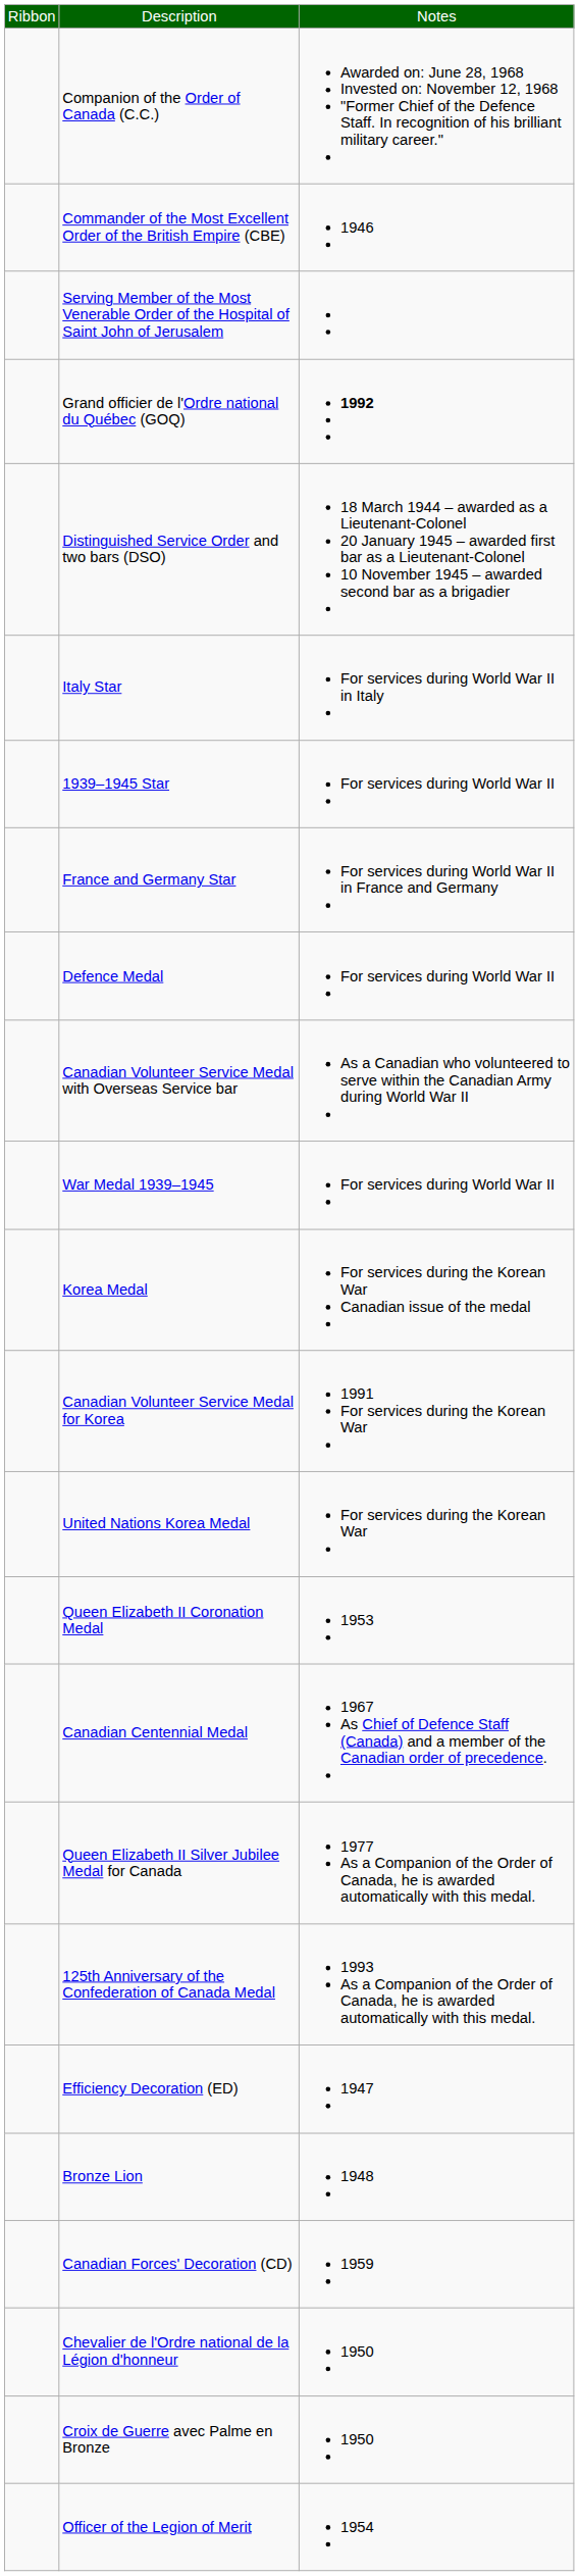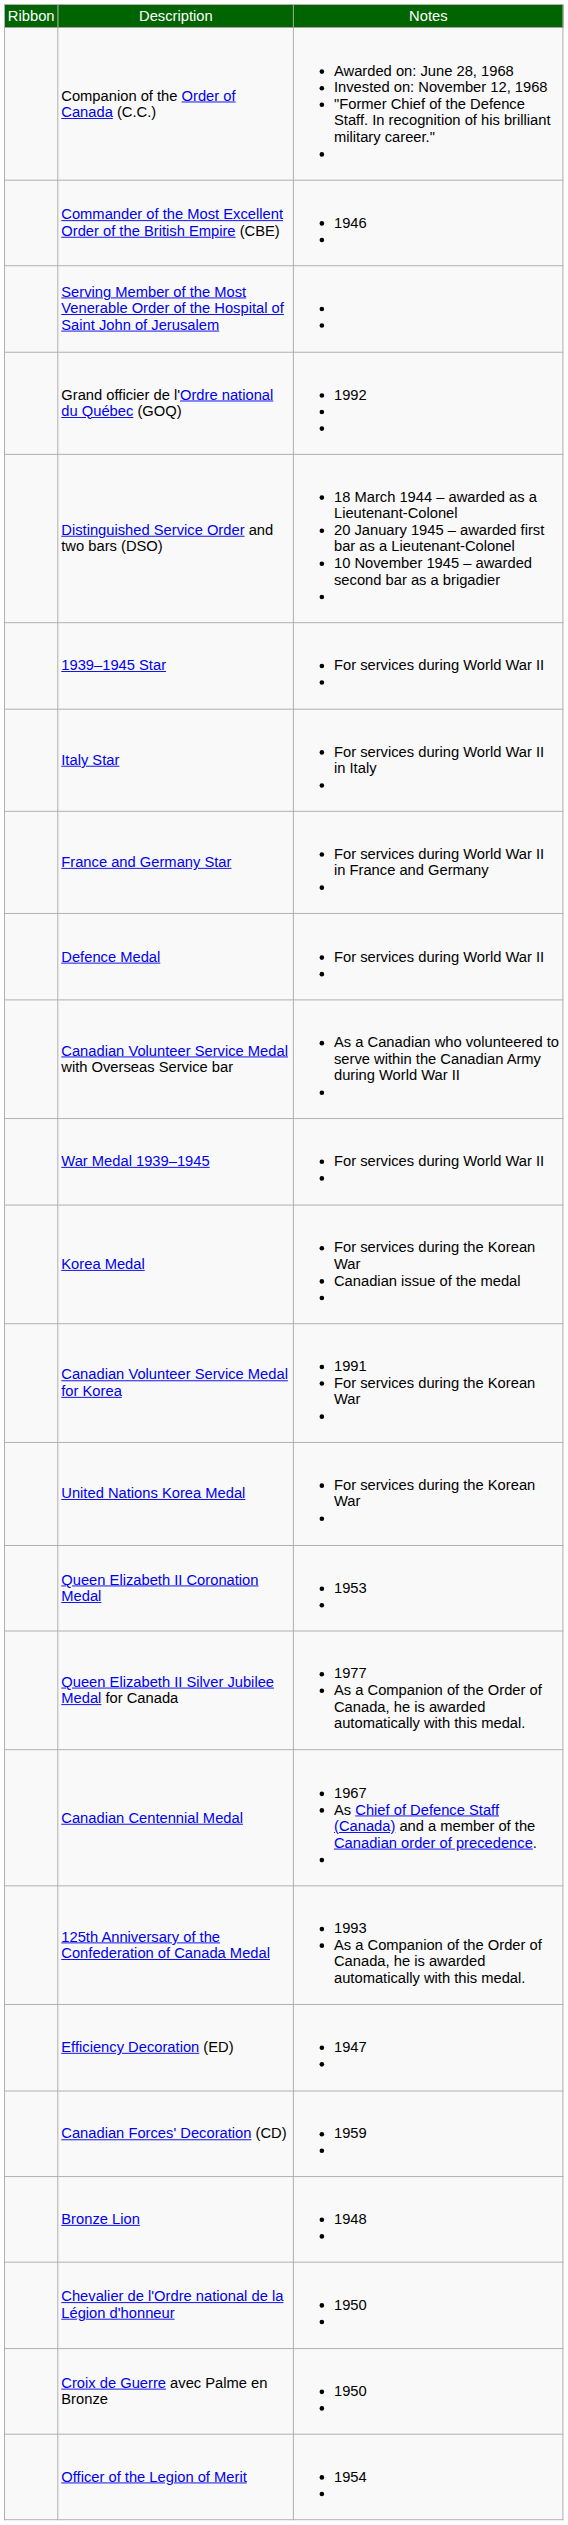Grand officier de l'Ordre national du Québec (GOQ) | column 3: bold -> normal
rows swapped: 1939–1945 Star <-> Italy Star
rows swapped: Canadian Centennial Medal <-> Queen Elizabeth II Silver Jubilee Medal for Canada
rows swapped: Canadian Forces' Decoration (CD) <-> Bronze Lion
